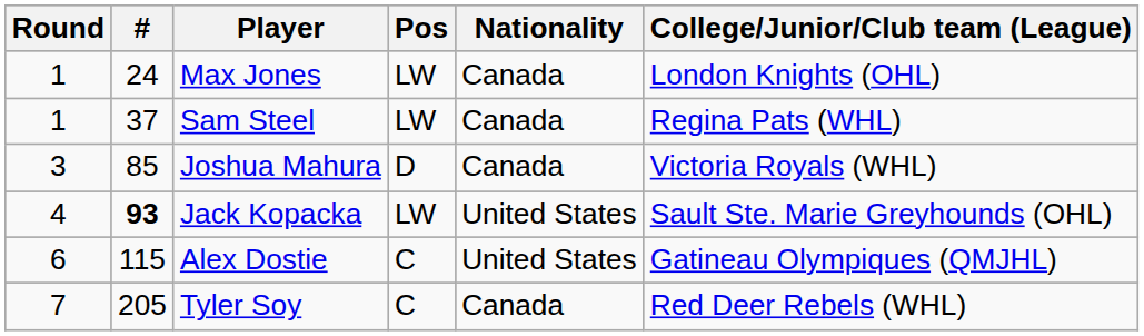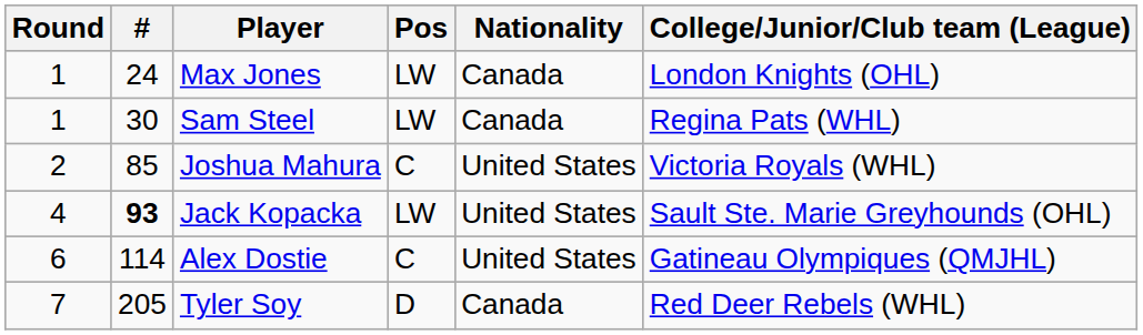Sam Steel | #: 37 -> 30
Joshua Mahura | Round: 3 -> 2
Joshua Mahura | Pos: D -> C
Joshua Mahura | Nationality: Canada -> United States
Alex Dostie | #: 115 -> 114
Tyler Soy | Pos: C -> D
